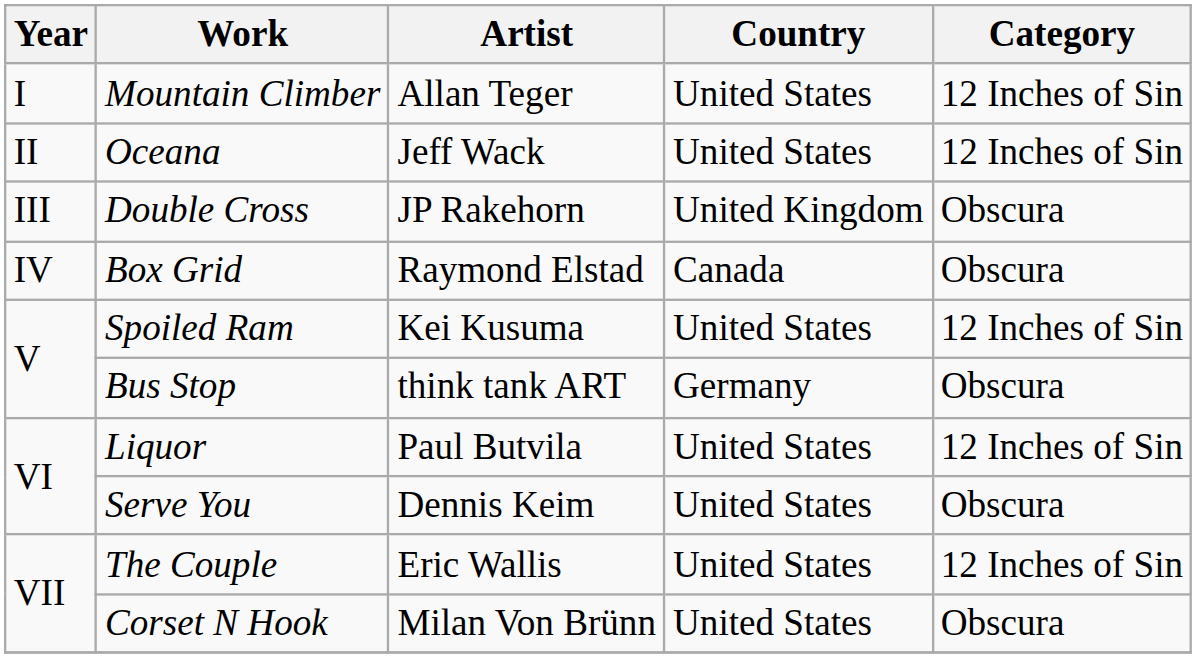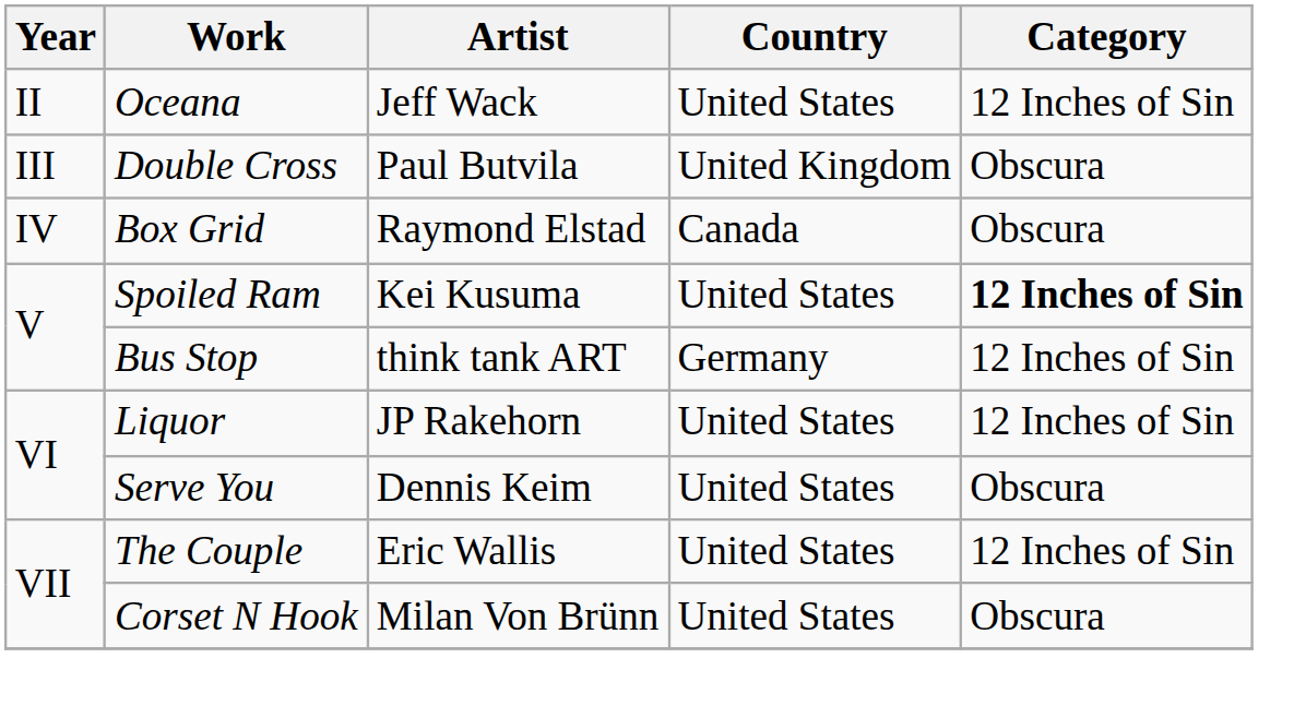- row: I | Mountain Climber | Allan Teger | United States | 12 Inches of Sin
Double Cross | Artist: JP Rakehorn -> Paul Butvila
Spoiled Ram | Category: normal -> bold
Bus Stop | Category: Obscura -> 12 Inches of Sin
Liquor | Artist: Paul Butvila -> JP Rakehorn
